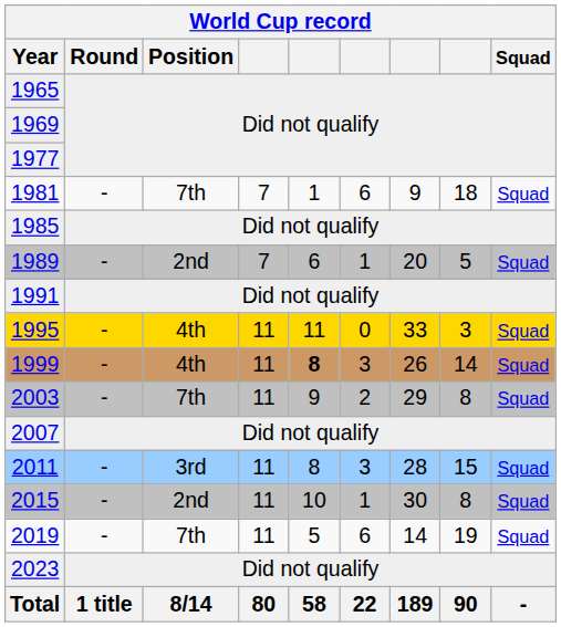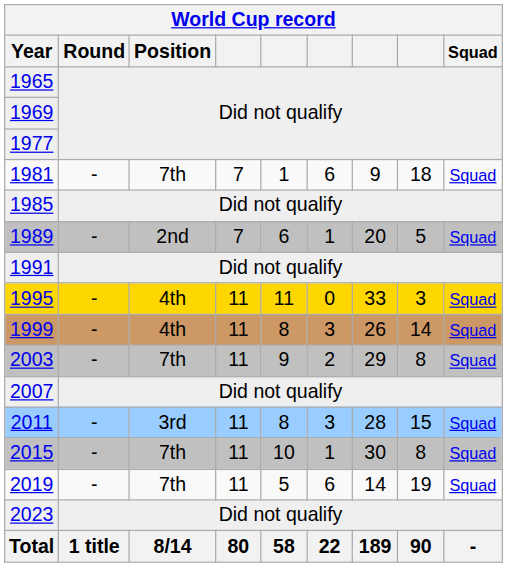1999 | column 5: bold -> normal
2015 | Position: 2nd -> 7th
